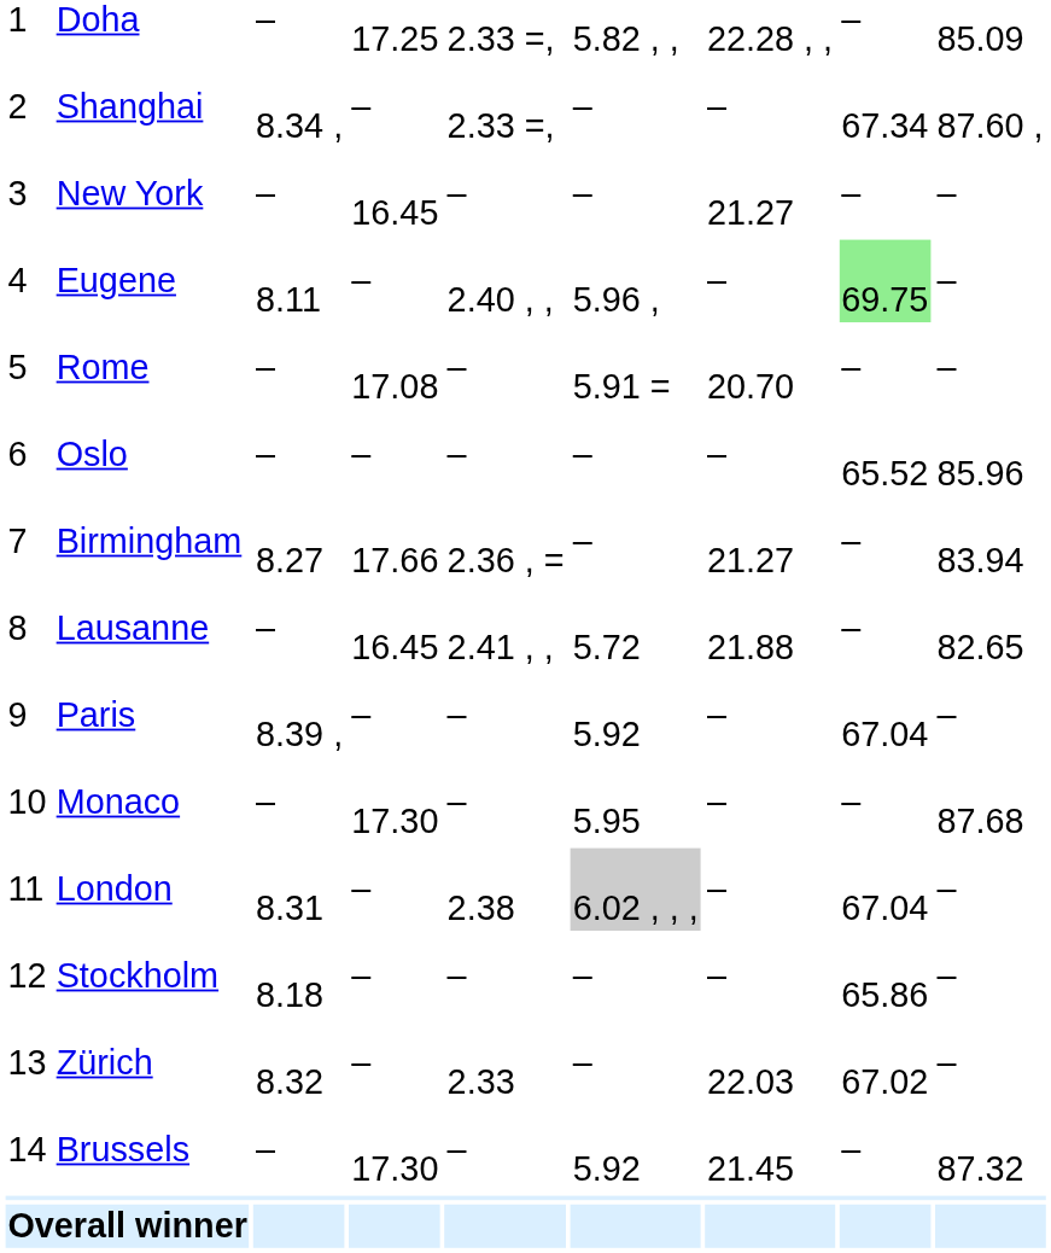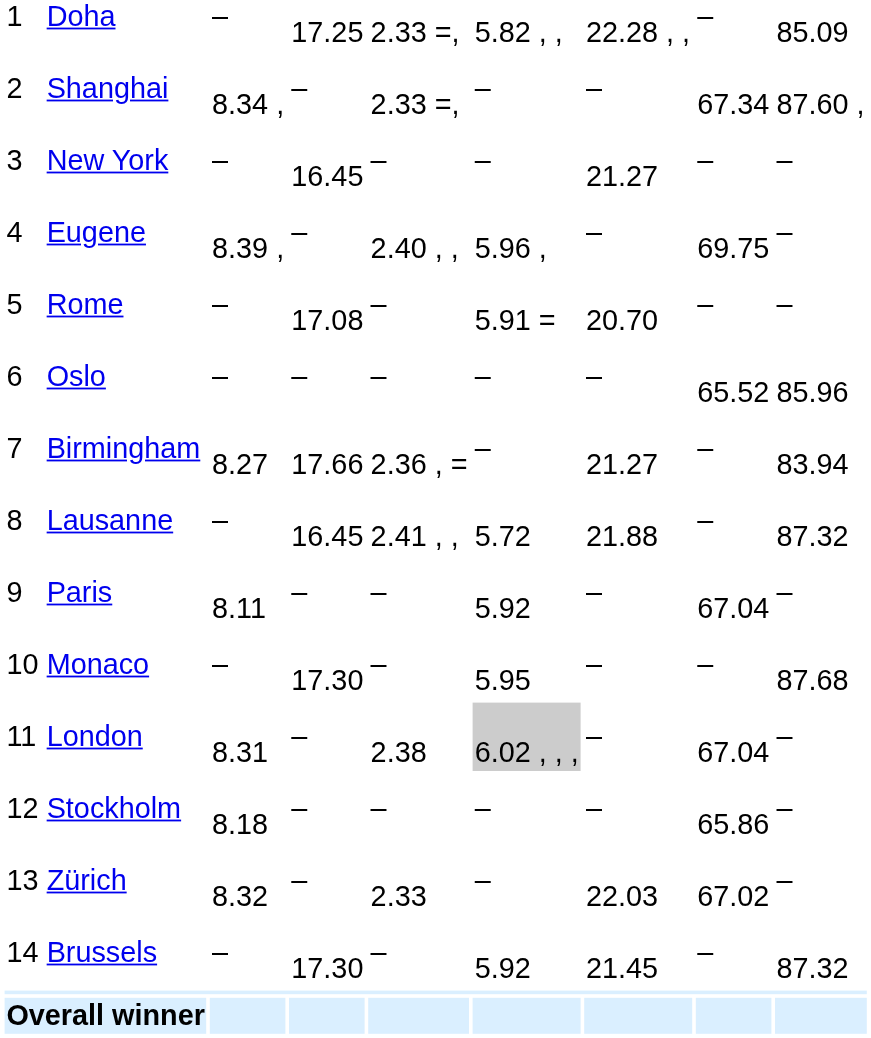Eugene | column 3: 8.11 -> 8.39 ,
Eugene | column 8: lightgreen background -> no background
Lausanne | column 9: 82.65 -> 87.32
Paris | column 3: 8.39 , -> 8.11
